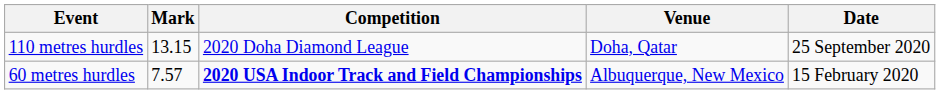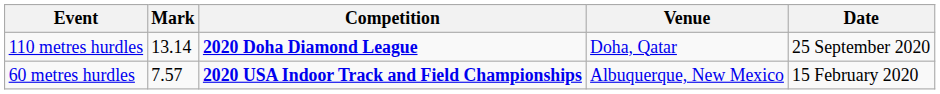110 metres hurdles | Mark: 13.15 -> 13.14
110 metres hurdles | Competition: normal -> bold
